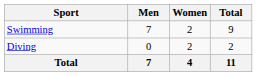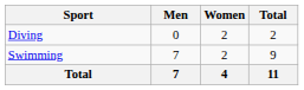rows swapped: Diving <-> Swimming
